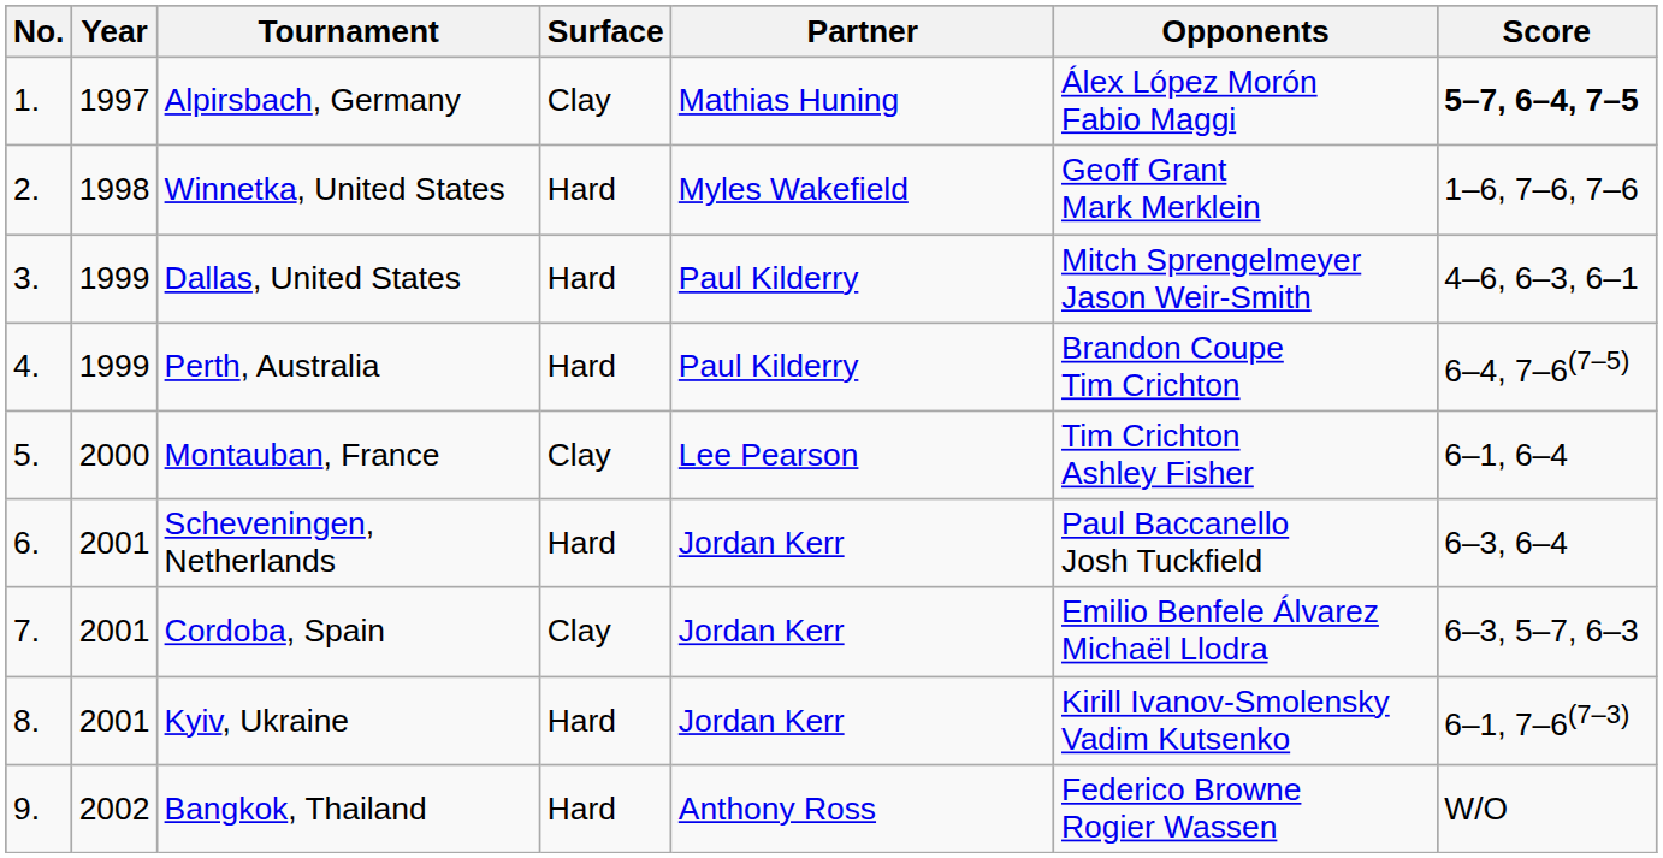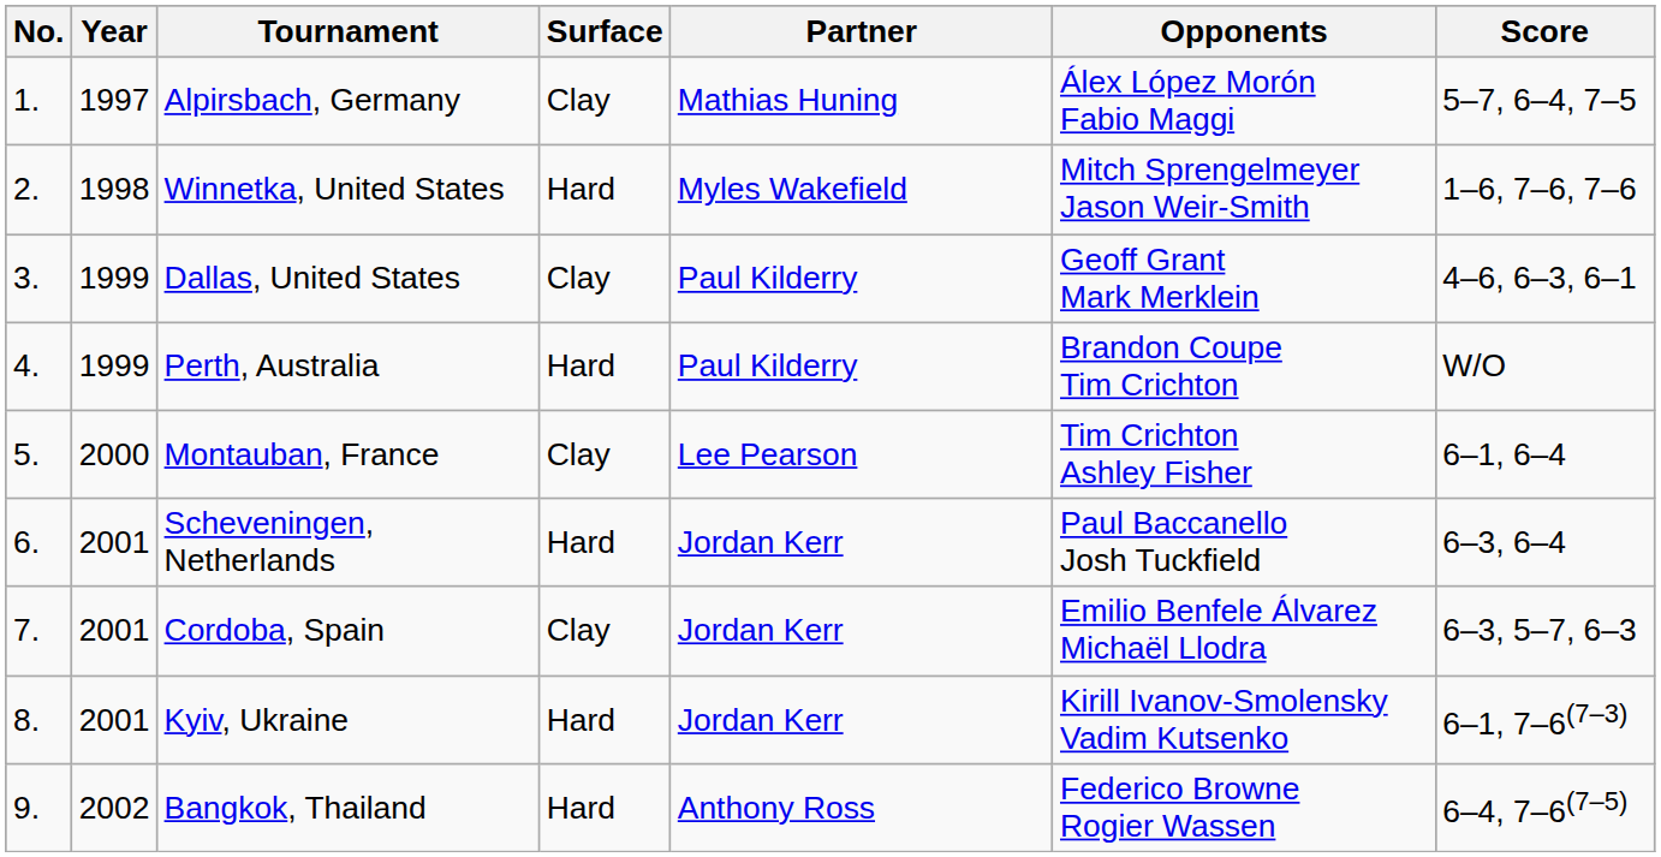Alpirsbach, Germany | Score: bold -> normal
Winnetka, United States | Opponents: Geoff Grant Mark Merklein -> Mitch Sprengelmeyer Jason Weir-Smith
Dallas, United States | Surface: Hard -> Clay
Dallas, United States | Opponents: Mitch Sprengelmeyer Jason Weir-Smith -> Geoff Grant Mark Merklein
Perth, Australia | Score: 6–4, 7–6(7–5) -> W/O
Bangkok, Thailand | Score: W/O -> 6–4, 7–6(7–5)
